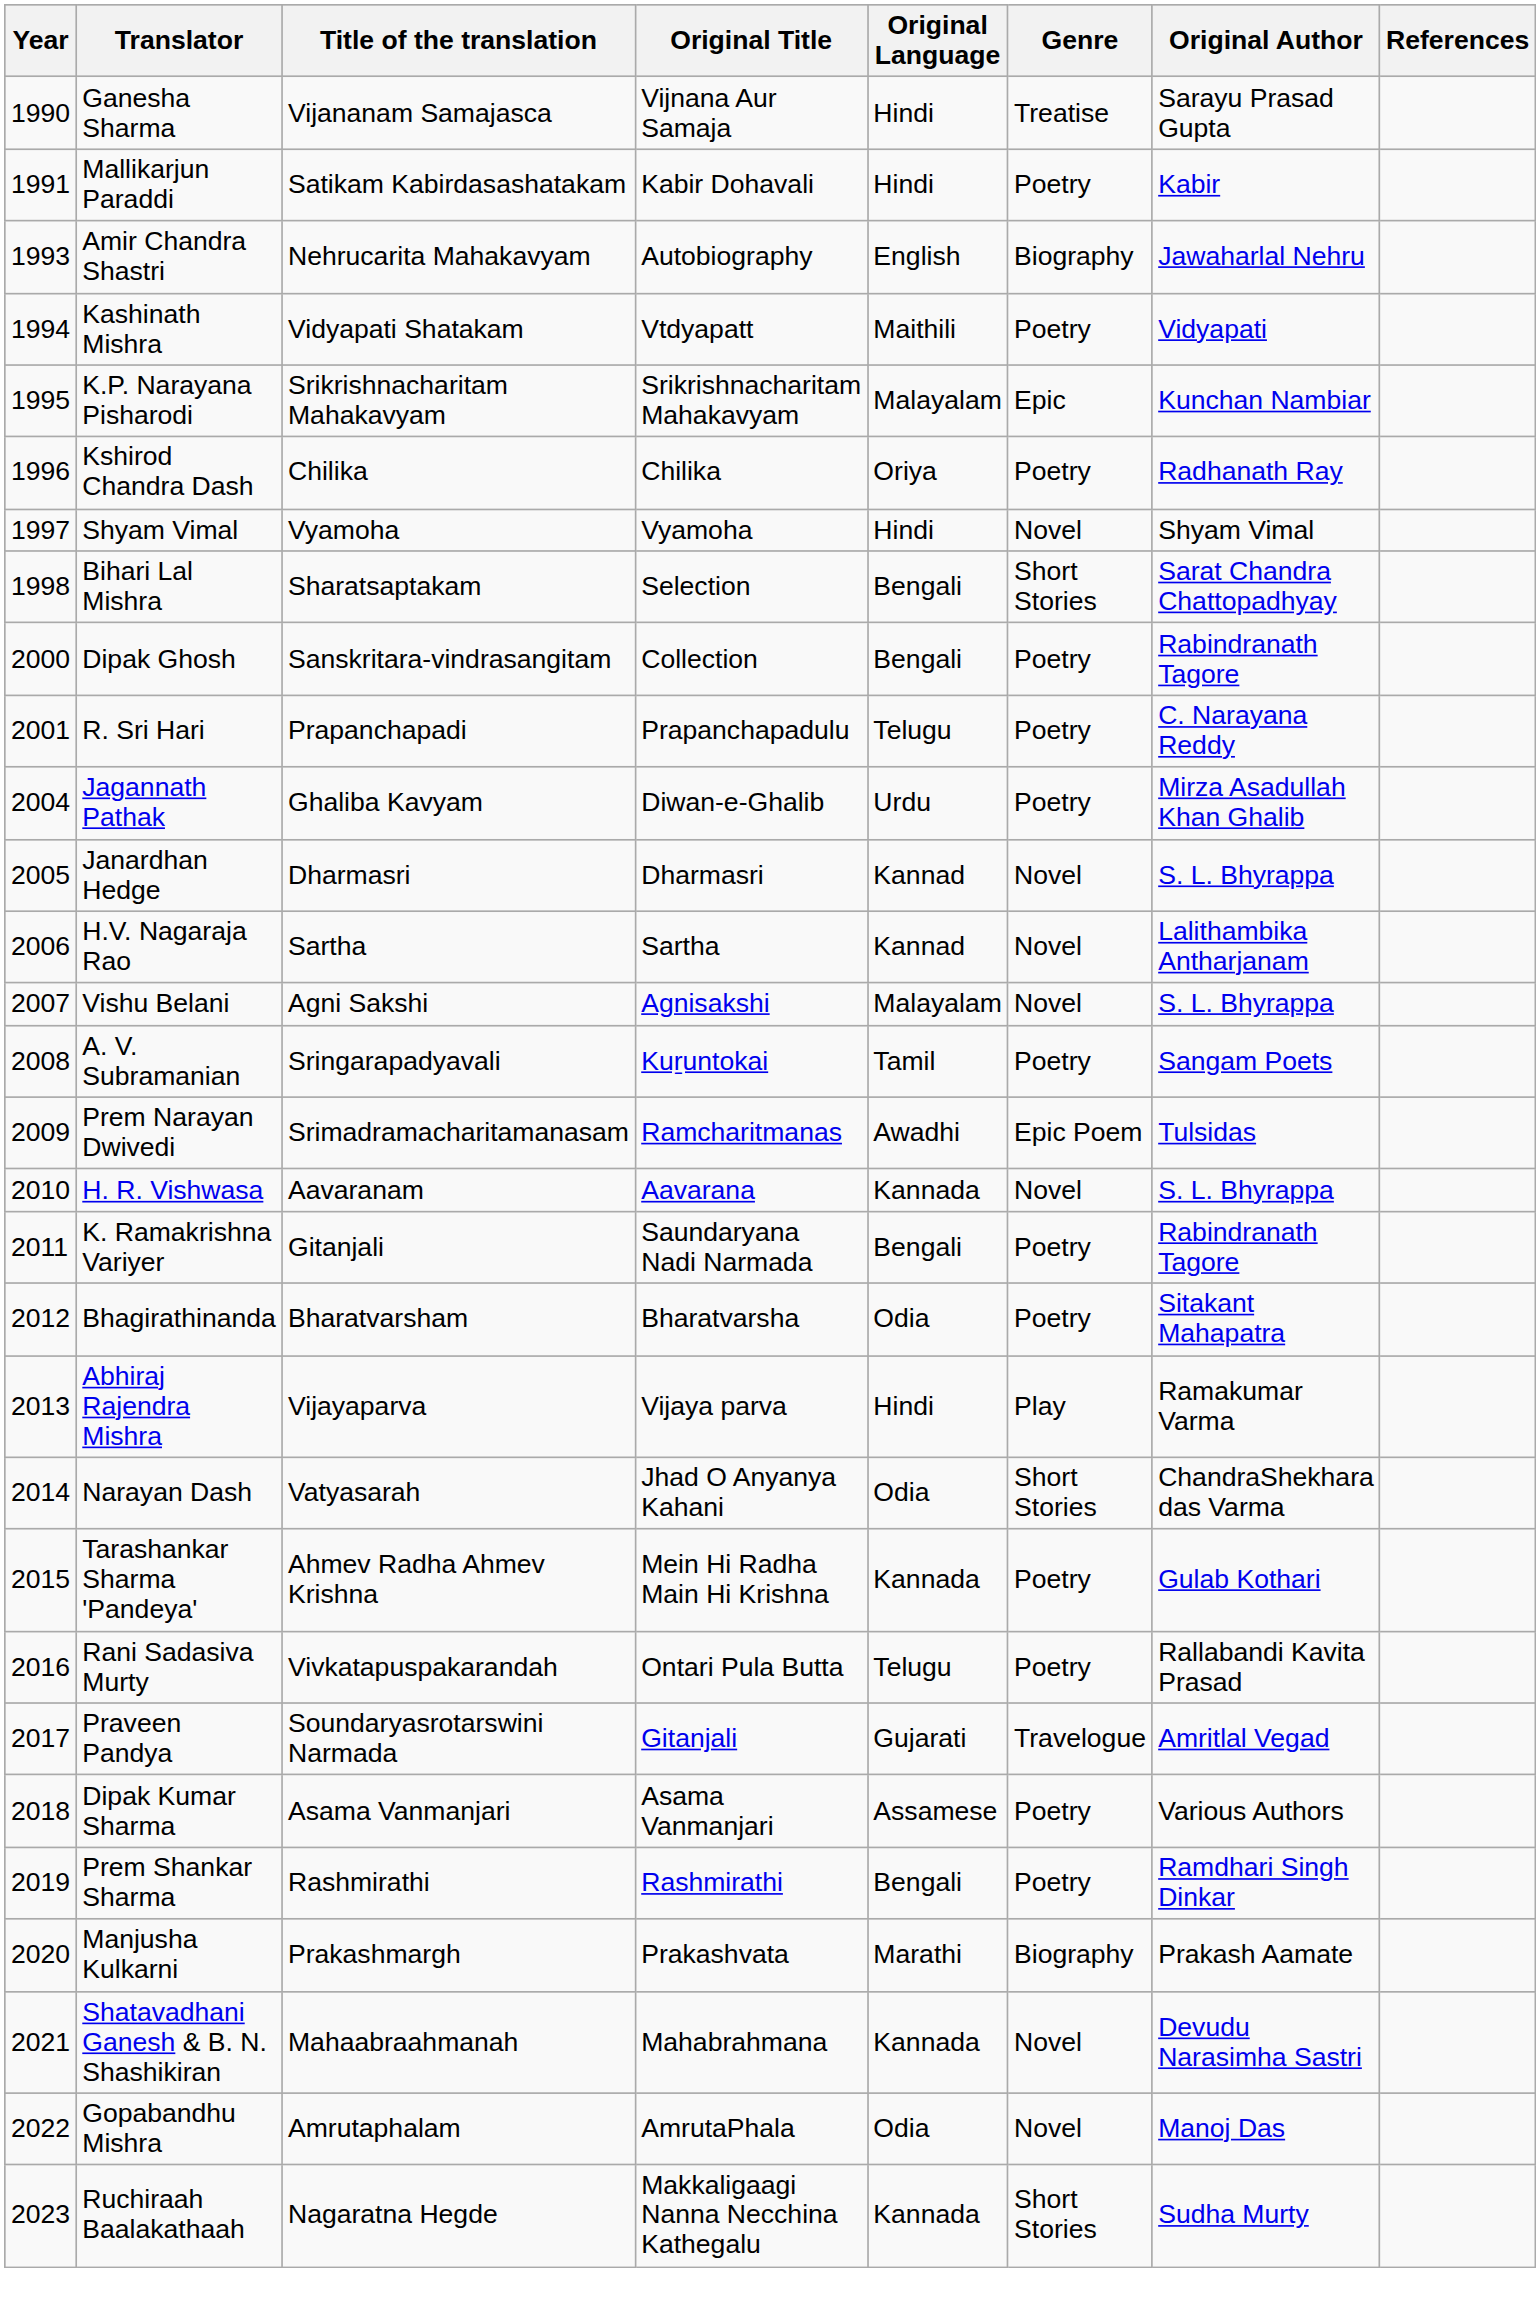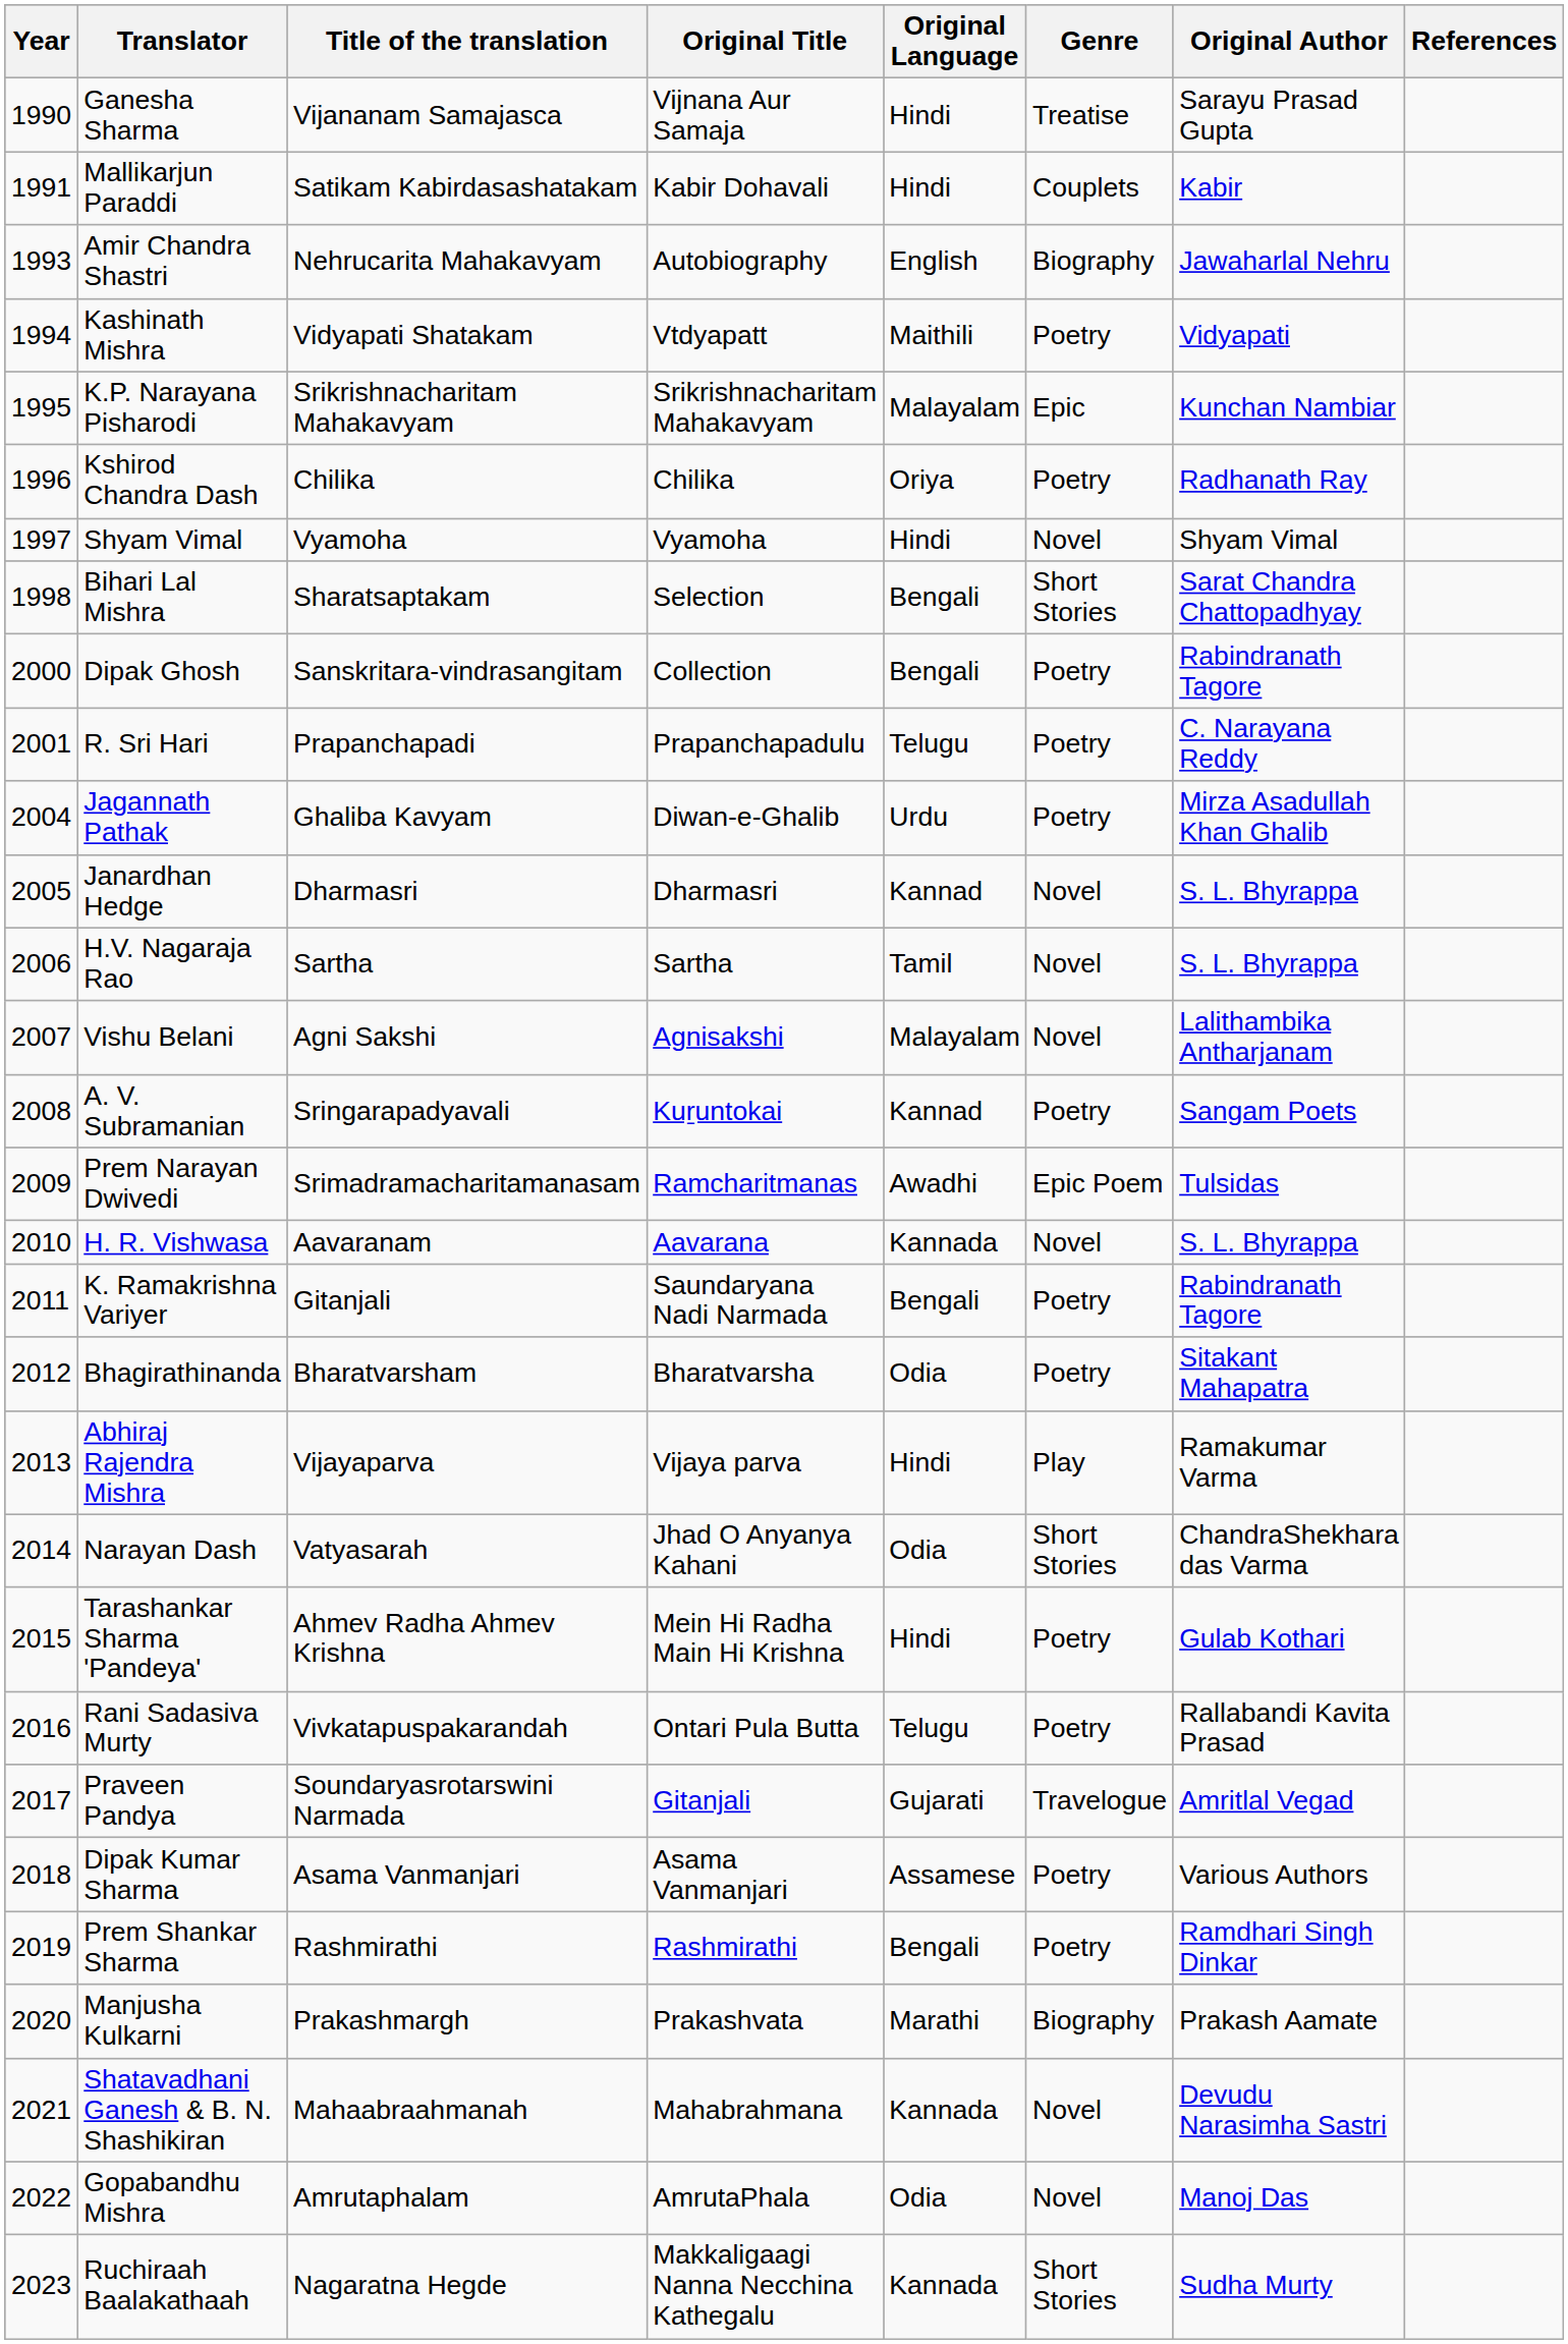Mallikarjun Paraddi | Genre: Poetry -> Couplets
H.V. Nagaraja Rao | Original Language: Kannad -> Tamil
H.V. Nagaraja Rao | Original Author: Lalithambika Antharjanam -> S. L. Bhyrappa
Vishu Belani | Original Author: S. L. Bhyrappa -> Lalithambika Antharjanam
A. V. Subramanian | Original Language: Tamil -> Kannad
Tarashankar Sharma 'Pandeya' | Original Language: Kannada -> Hindi
